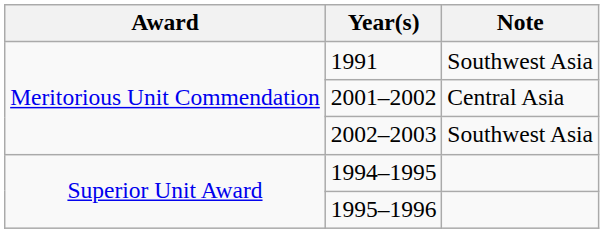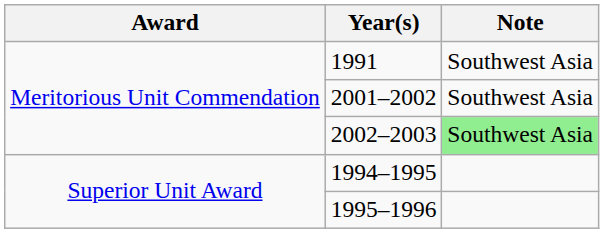2001–2002 | Note: Central Asia -> Southwest Asia
2002–2003 | Note: no background -> lightgreen background
